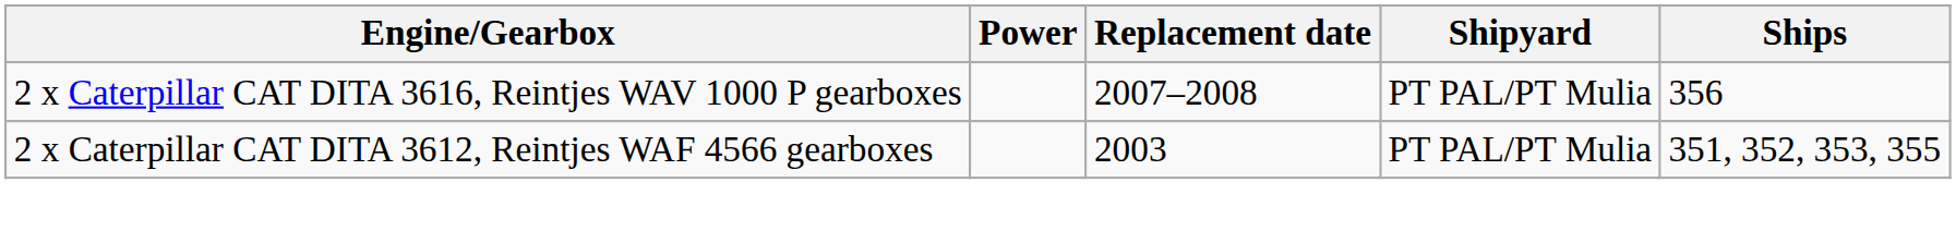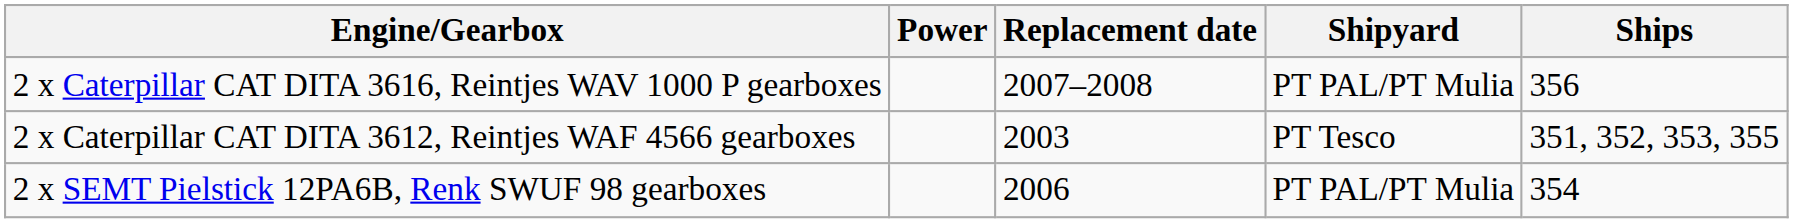2 x Caterpillar CAT DITA 3612, Reintjes WAF 4566 gearboxes | Shipyard: PT PAL/PT Mulia -> PT Tesco
+ row: 2 x SEMT Pielstick 12PA6B, Renk SWUF 98 gearboxes | 2006 | PT PAL/PT Mulia | 354
